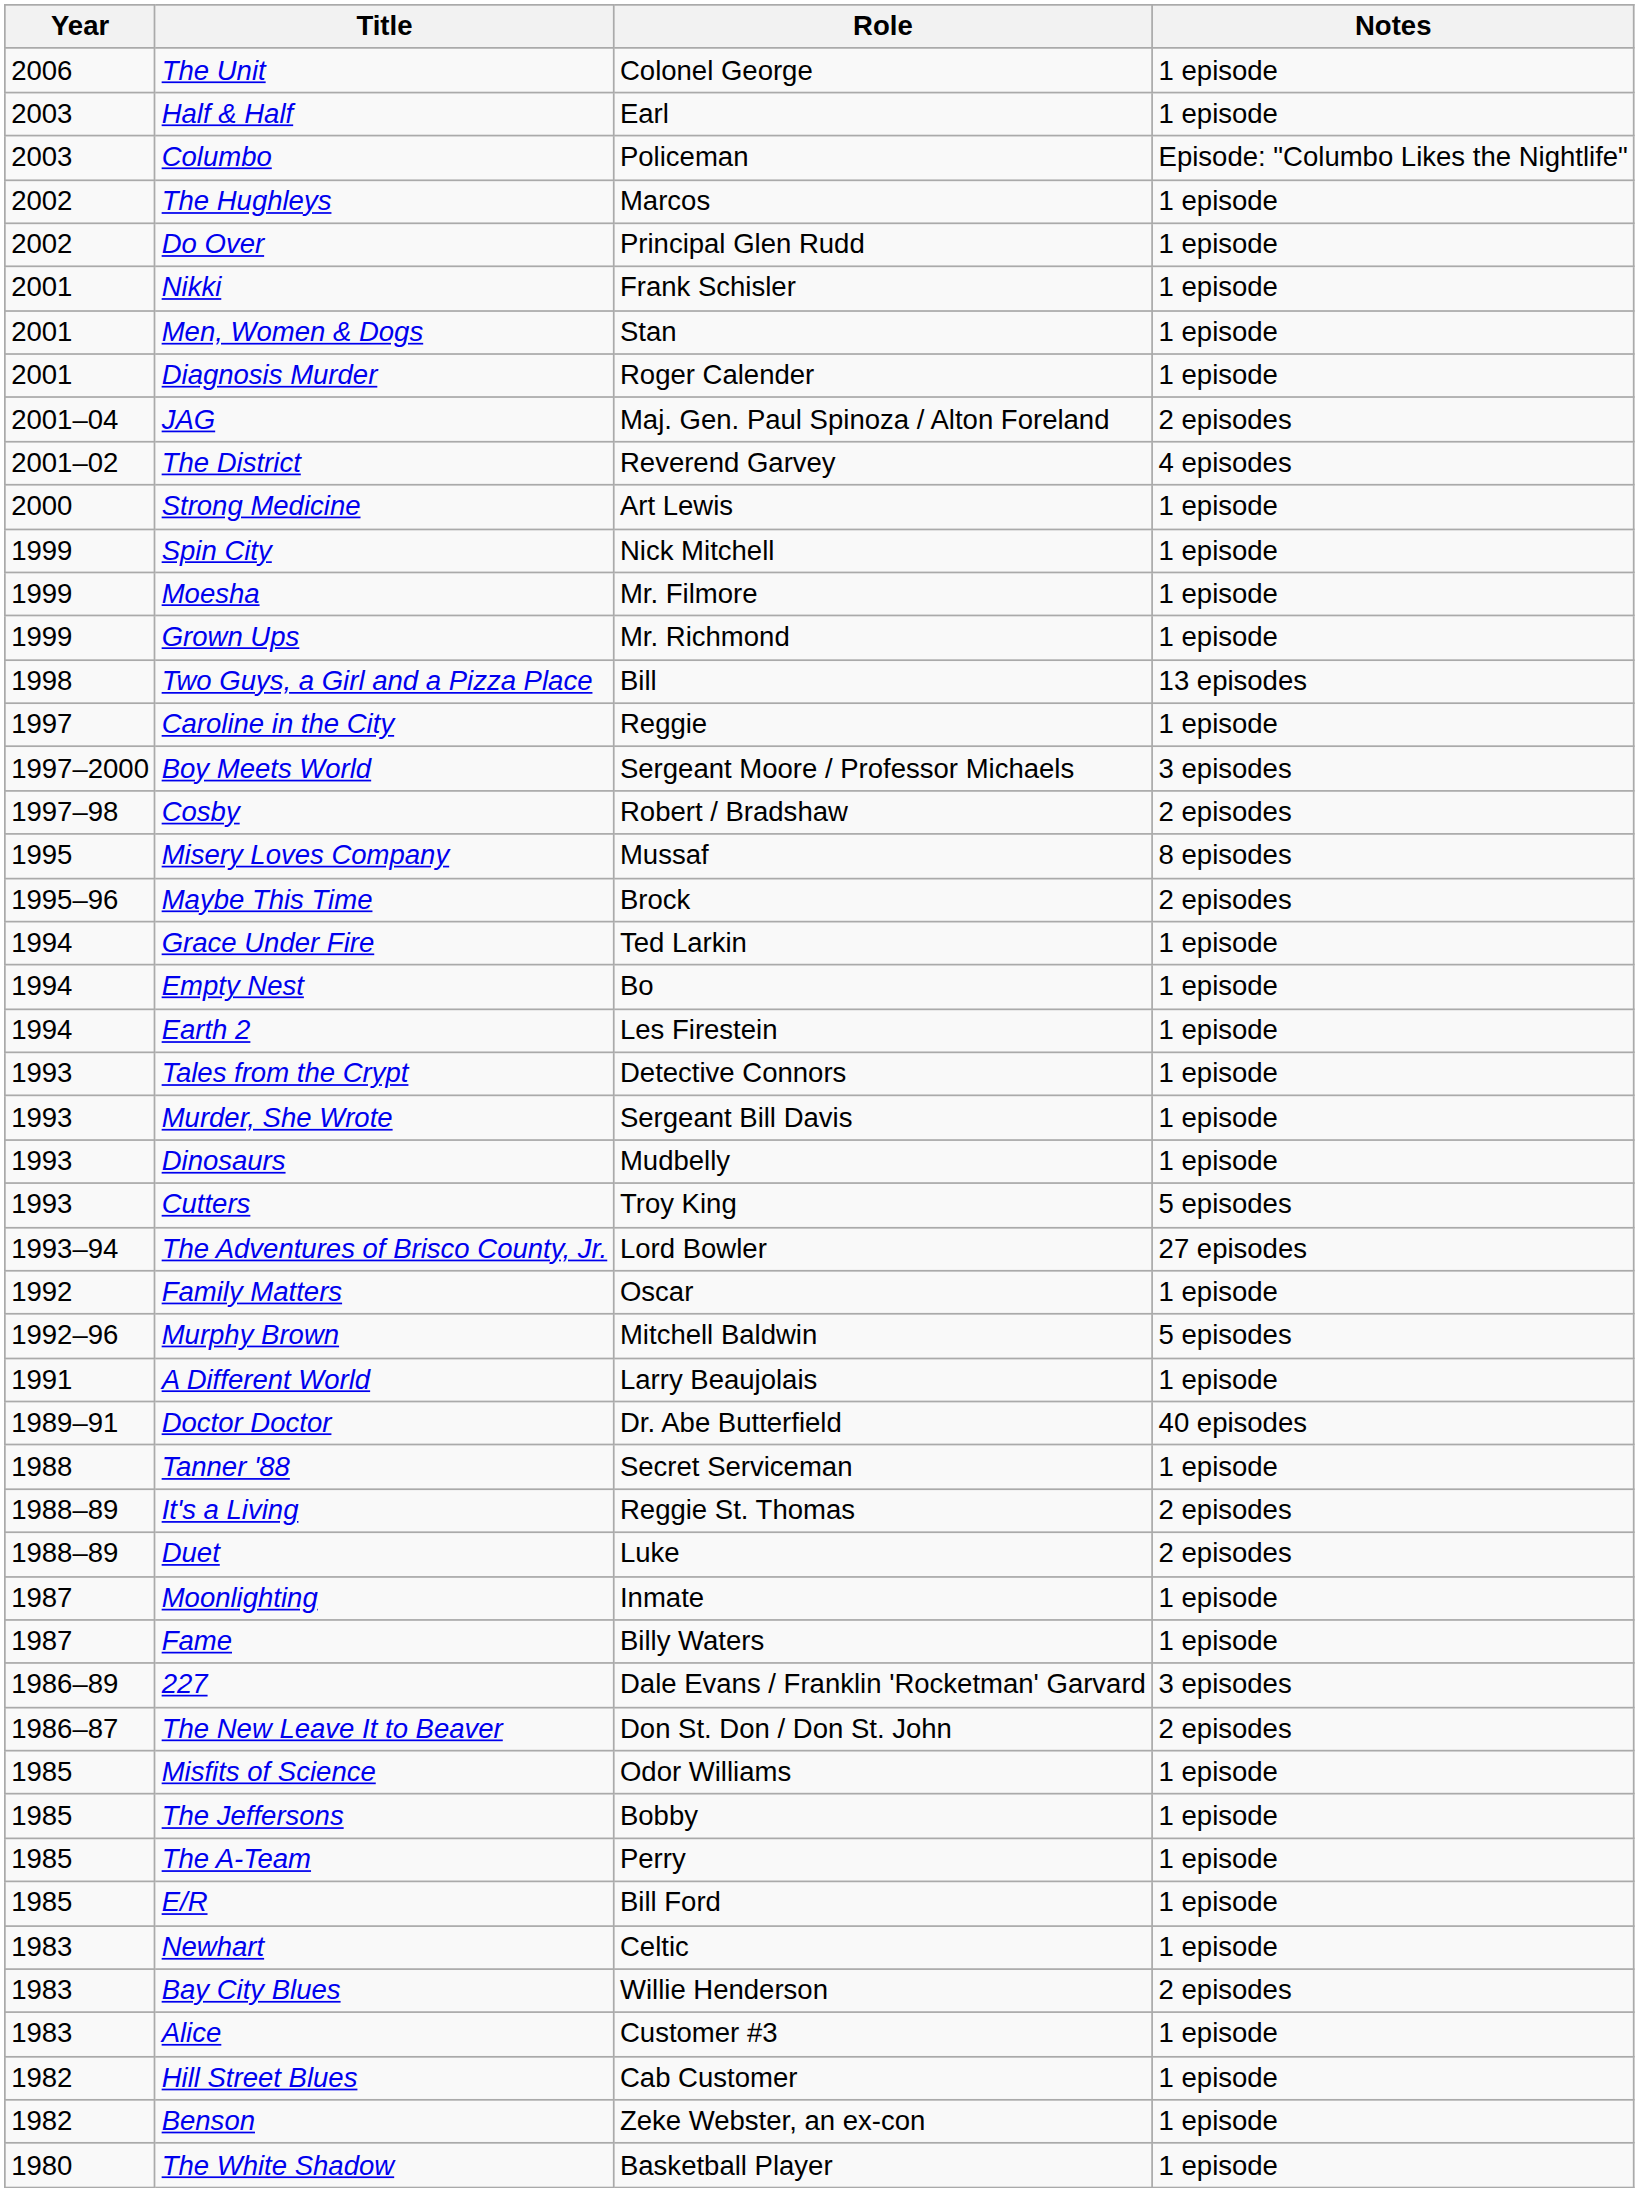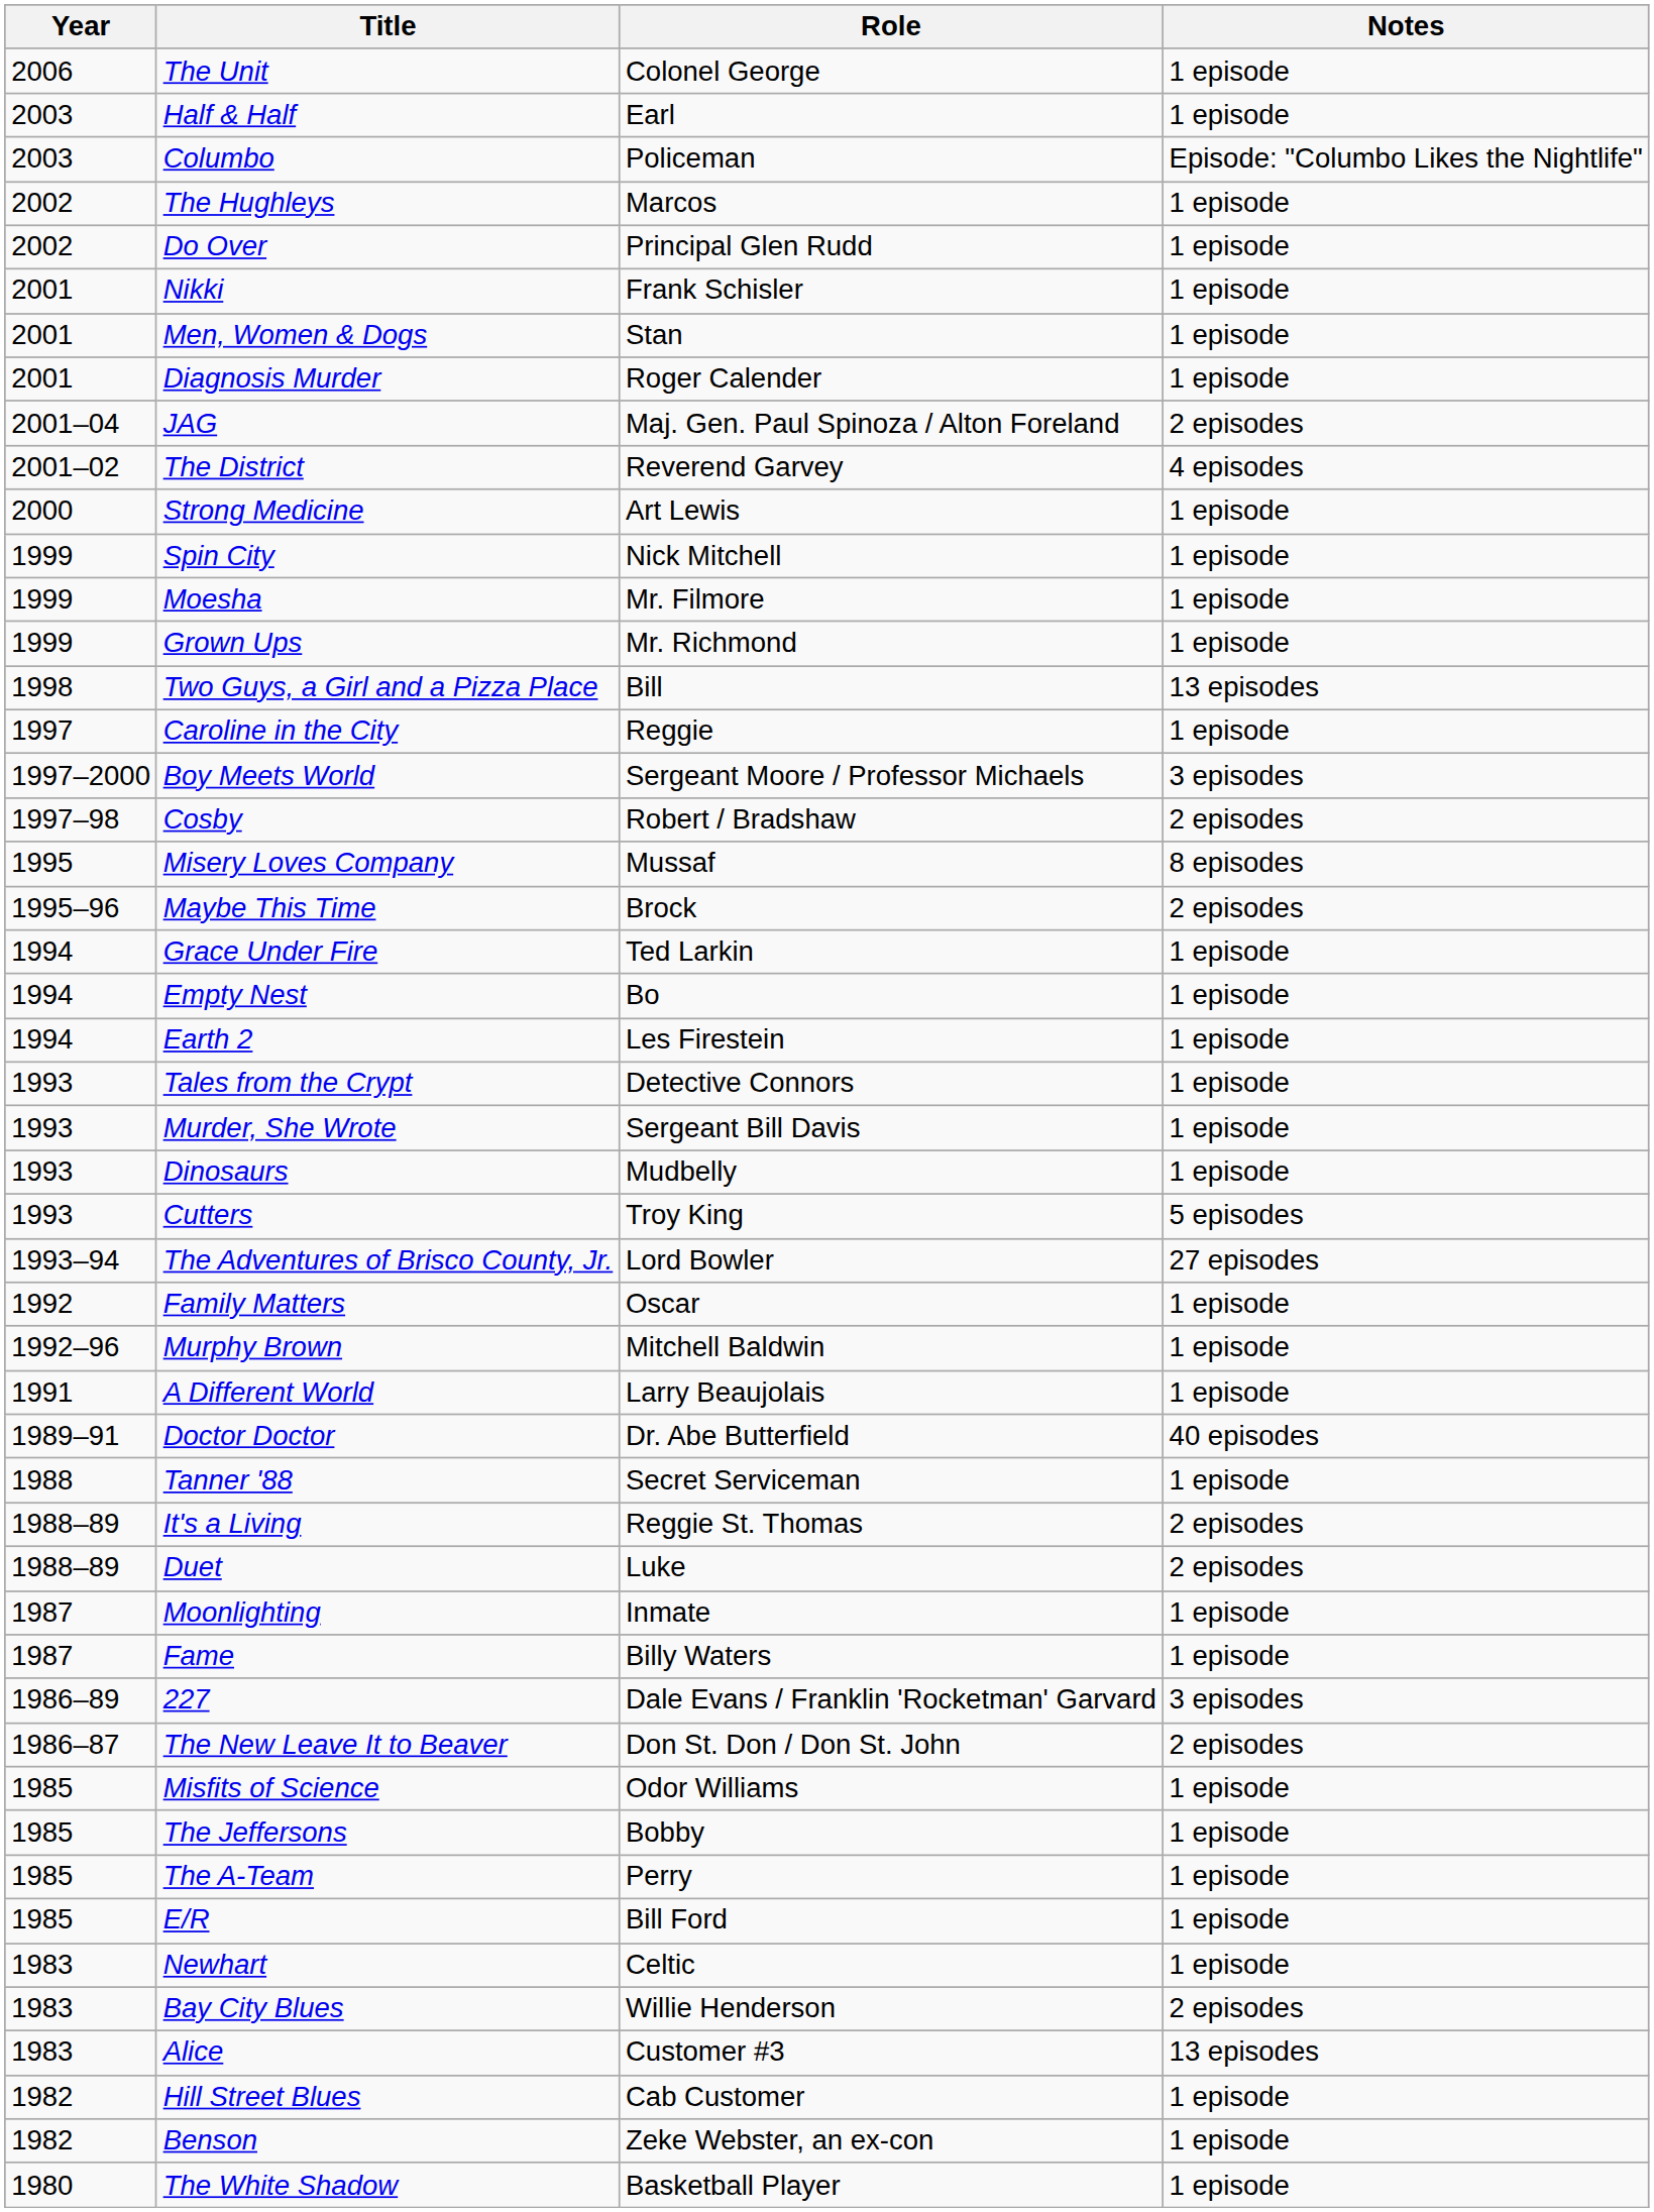Murphy Brown | Notes: 5 episodes -> 1 episode
Alice | Notes: 1 episode -> 13 episodes
